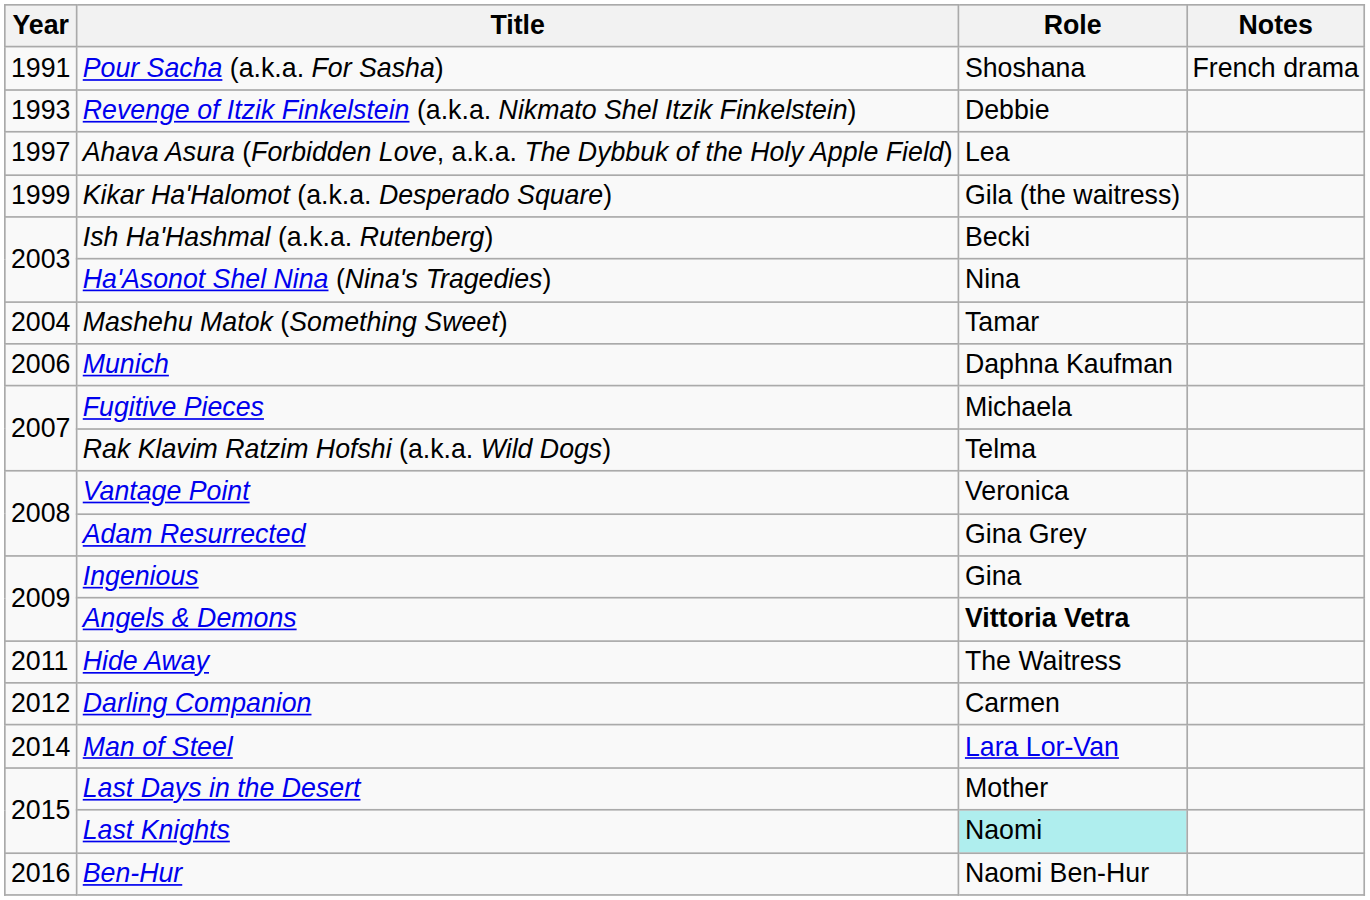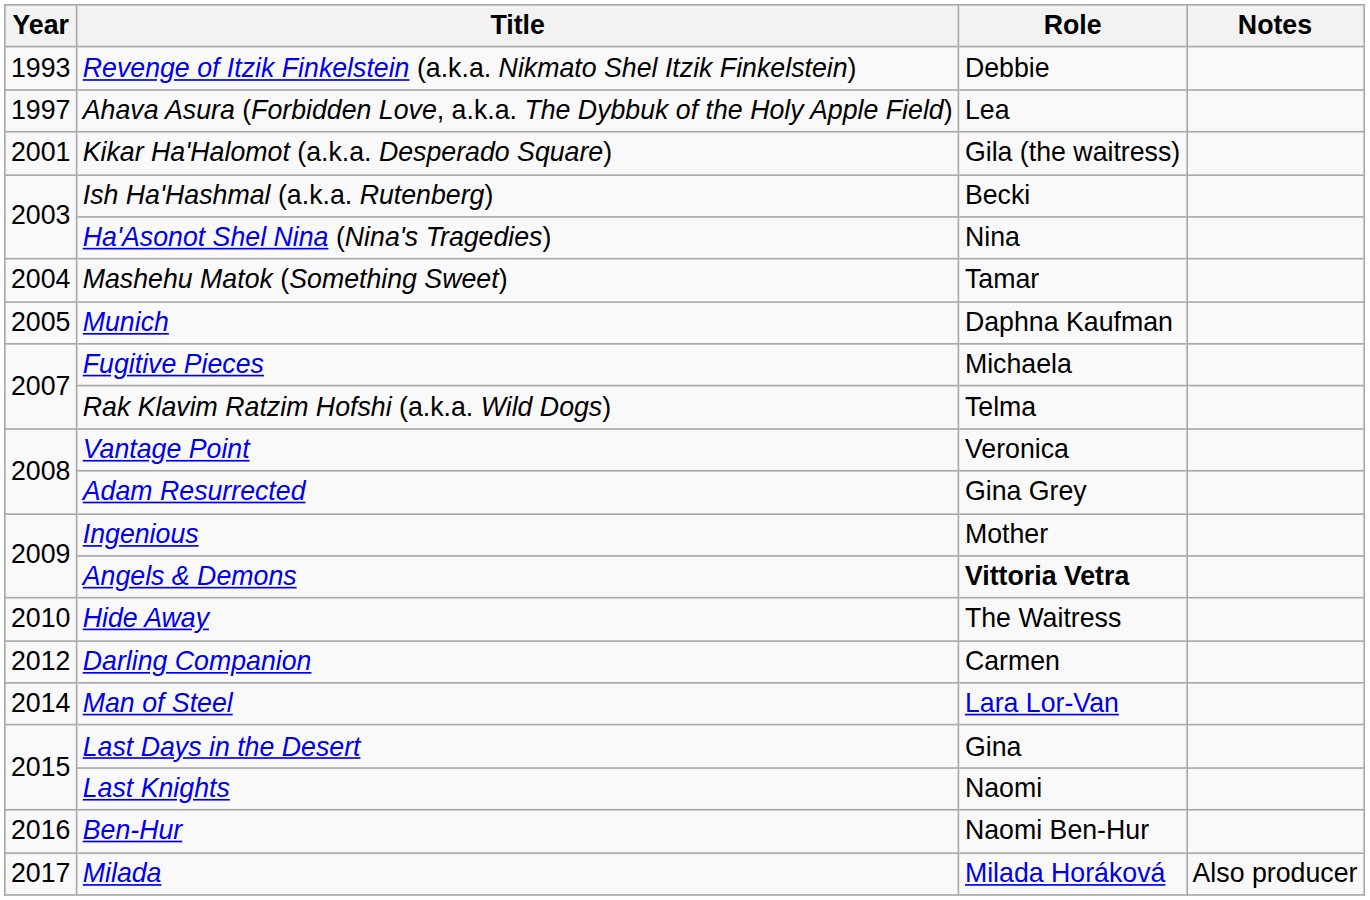- row: 1991 | Pour Sacha (a.k.a. For Sasha) | Shoshana | French drama
Kikar Ha'Halomot (a.k.a. Desperado Square) | Year: 1999 -> 2001
Munich | Year: 2006 -> 2005
Ingenious | Role: Gina -> Mother
Hide Away | Year: 2011 -> 2010
Last Days in the Desert | Role: Mother -> Gina
Last Knights | Role: paleturquoise background -> no background
+ row: 2017 | Milada | Milada Horáková | Also producer
